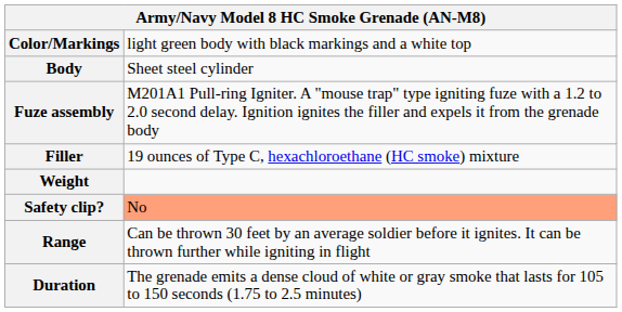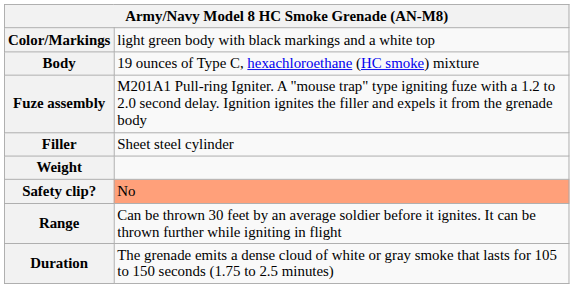Body | column 2: Sheet steel cylinder -> 19 ounces of Type C, hexachloroethane (HC smoke) mixture
Filler | column 2: 19 ounces of Type C, hexachloroethane (HC smoke) mixture -> Sheet steel cylinder
